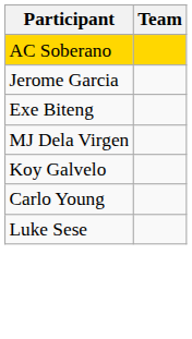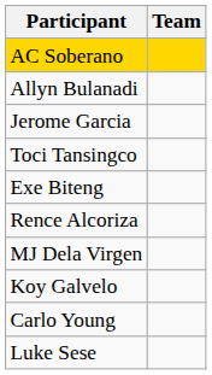+ row: Allyn Bulanadi
+ row: Toci Tansingco
+ row: Rence Alcoriza
